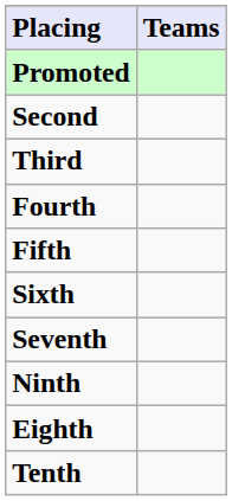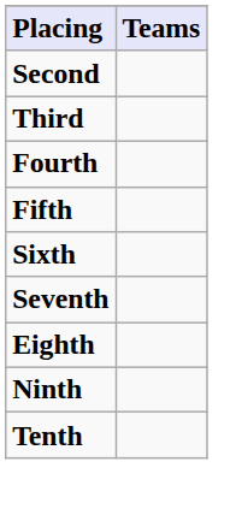- row: Promoted
rows swapped: Eighth <-> Ninth
